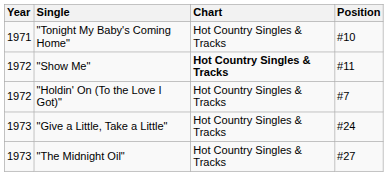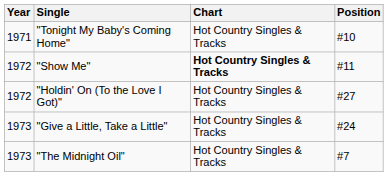"Holdin' On (To the Love I Got)" | Position: #7 -> #27
"The Midnight Oil" | Position: #27 -> #7
